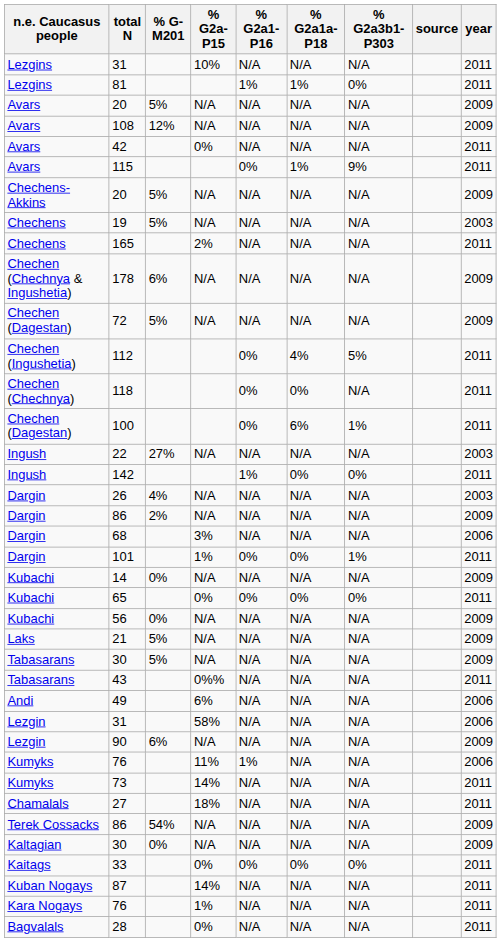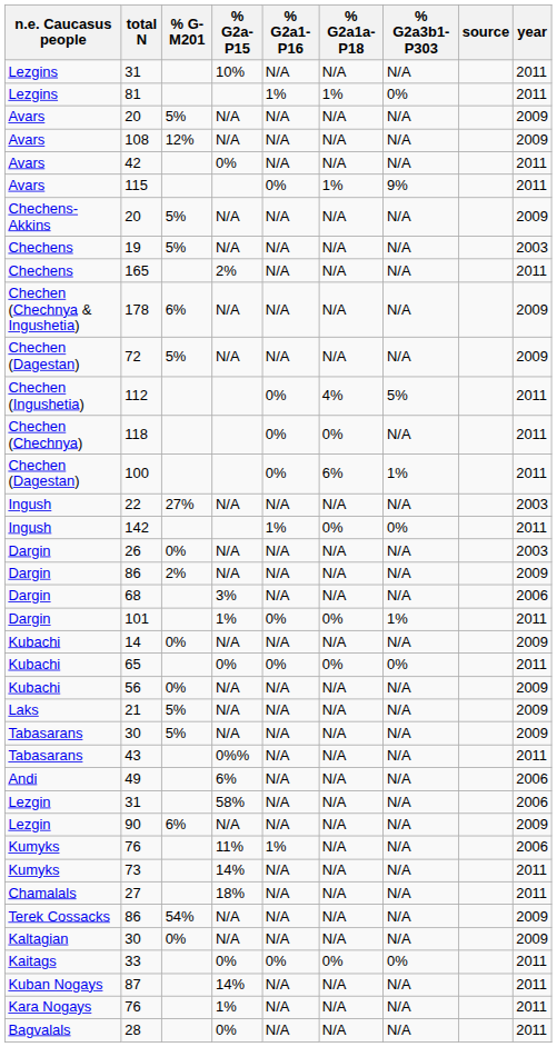26 | % G-M201: 4% -> 0%
